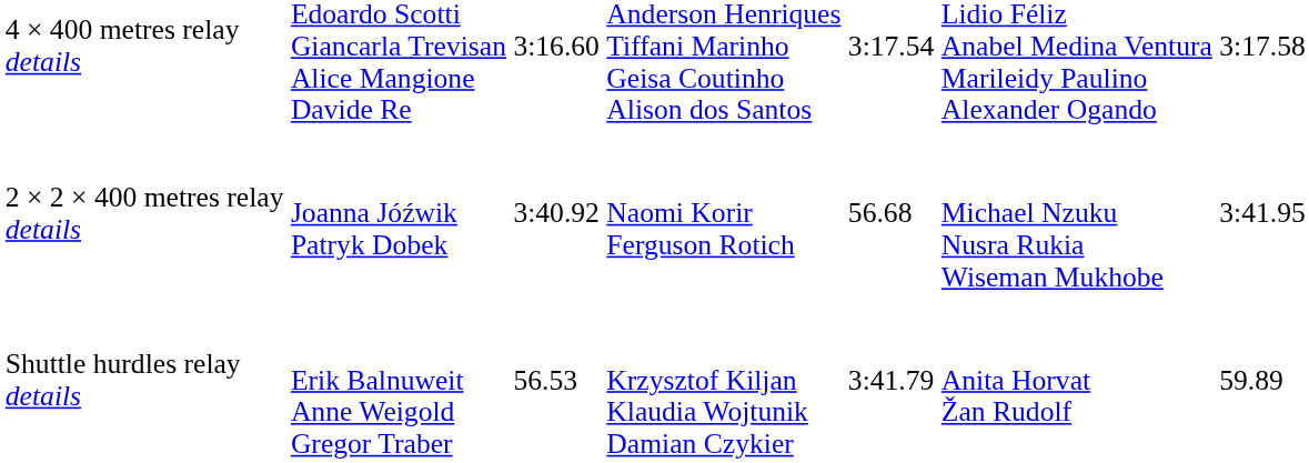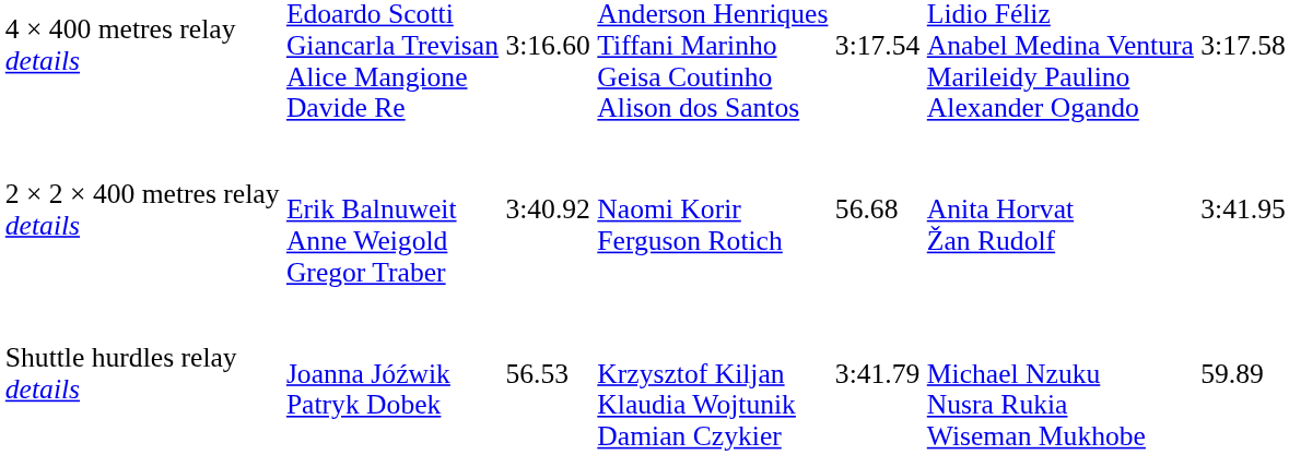2 × 2 × 400 metres relay details | column 2: Joanna Jóźwik Patryk Dobek -> Erik Balnuweit Anne Weigold Gregor Traber
2 × 2 × 400 metres relay details | column 6: Michael Nzuku Nusra Rukia Wiseman Mukhobe -> Anita Horvat Žan Rudolf
Shuttle hurdles relay details | column 2: Erik Balnuweit Anne Weigold Gregor Traber -> Joanna Jóźwik Patryk Dobek
Shuttle hurdles relay details | column 6: Anita Horvat Žan Rudolf -> Michael Nzuku Nusra Rukia Wiseman Mukhobe
